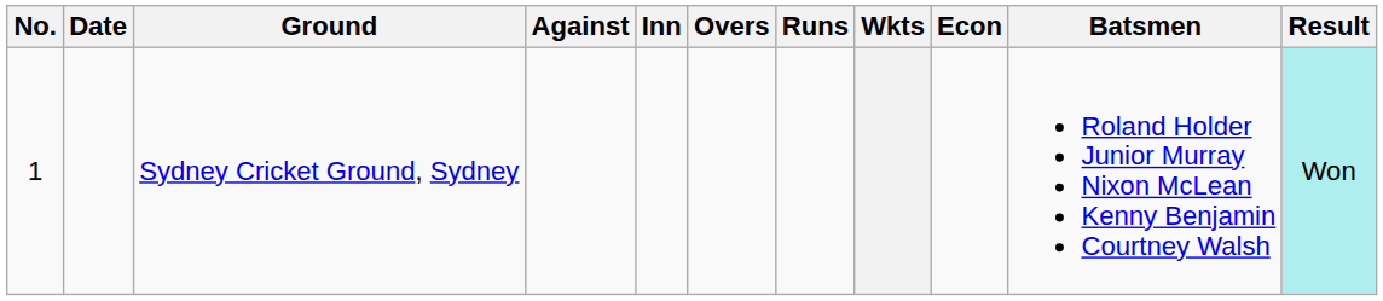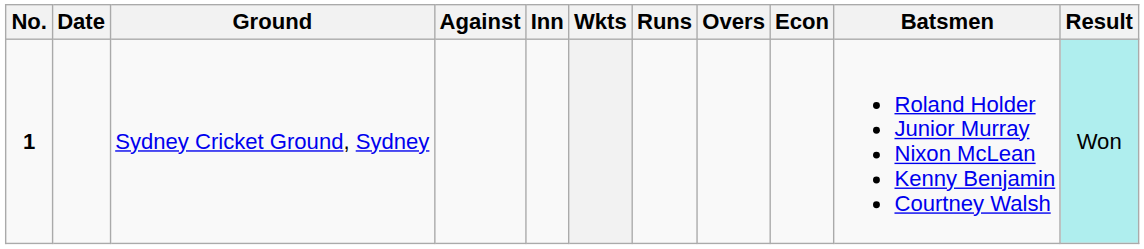columns swapped: Overs <-> Wkts
Sydney Cricket Ground, Sydney | No.: normal -> bold
